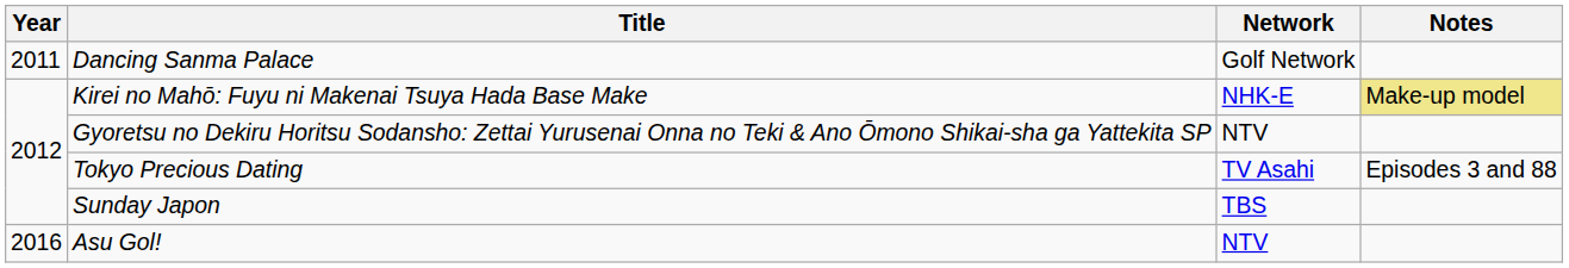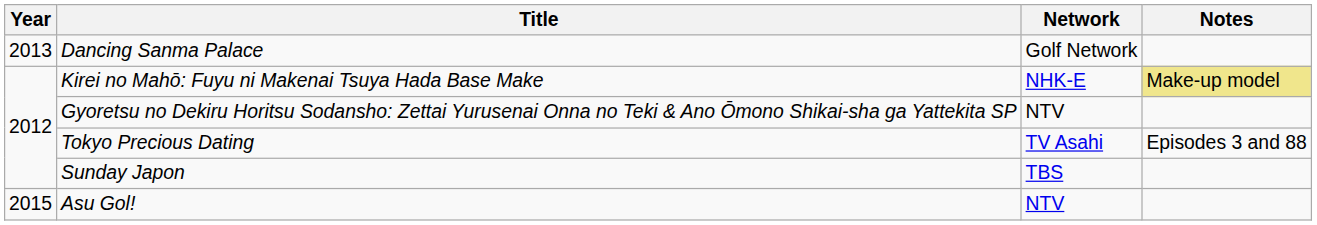Dancing Sanma Palace | Year: 2011 -> 2013
Asu Gol! | Year: 2016 -> 2015
